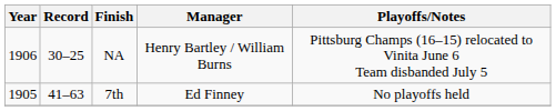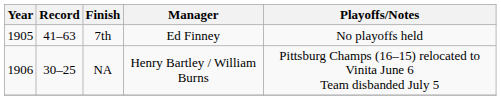rows swapped: 7th <-> NA
